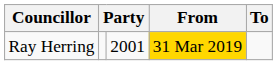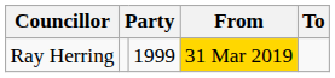Ray Herring | column 3: 2001 -> 1999
